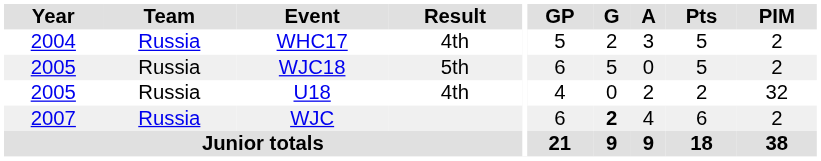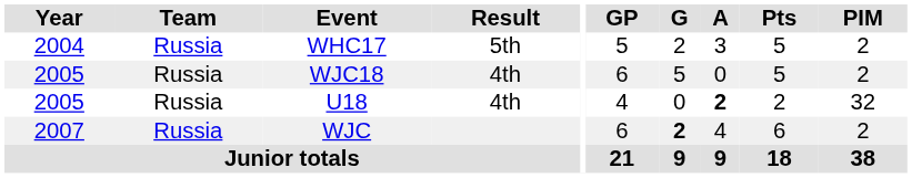WHC17 | Result: 4th -> 5th
WJC18 | Result: 5th -> 4th
U18 | A: normal -> bold
